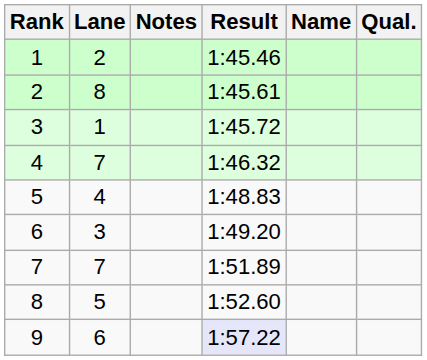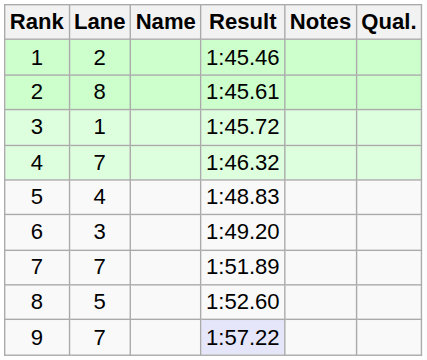columns swapped: Name <-> Notes
9 | Lane: 6 -> 7
